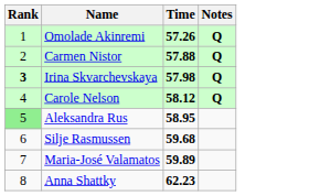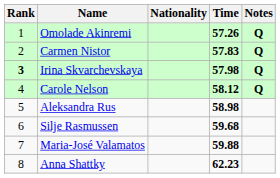+ column: Nationality
Carmen Nistor | Time: 57.88 -> 57.83
Aleksandra Rus | Rank: lightgreen background -> no background
Aleksandra Rus | Time: 58.95 -> 58.98
Maria-José Valamatos | Time: 59.89 -> 59.88
